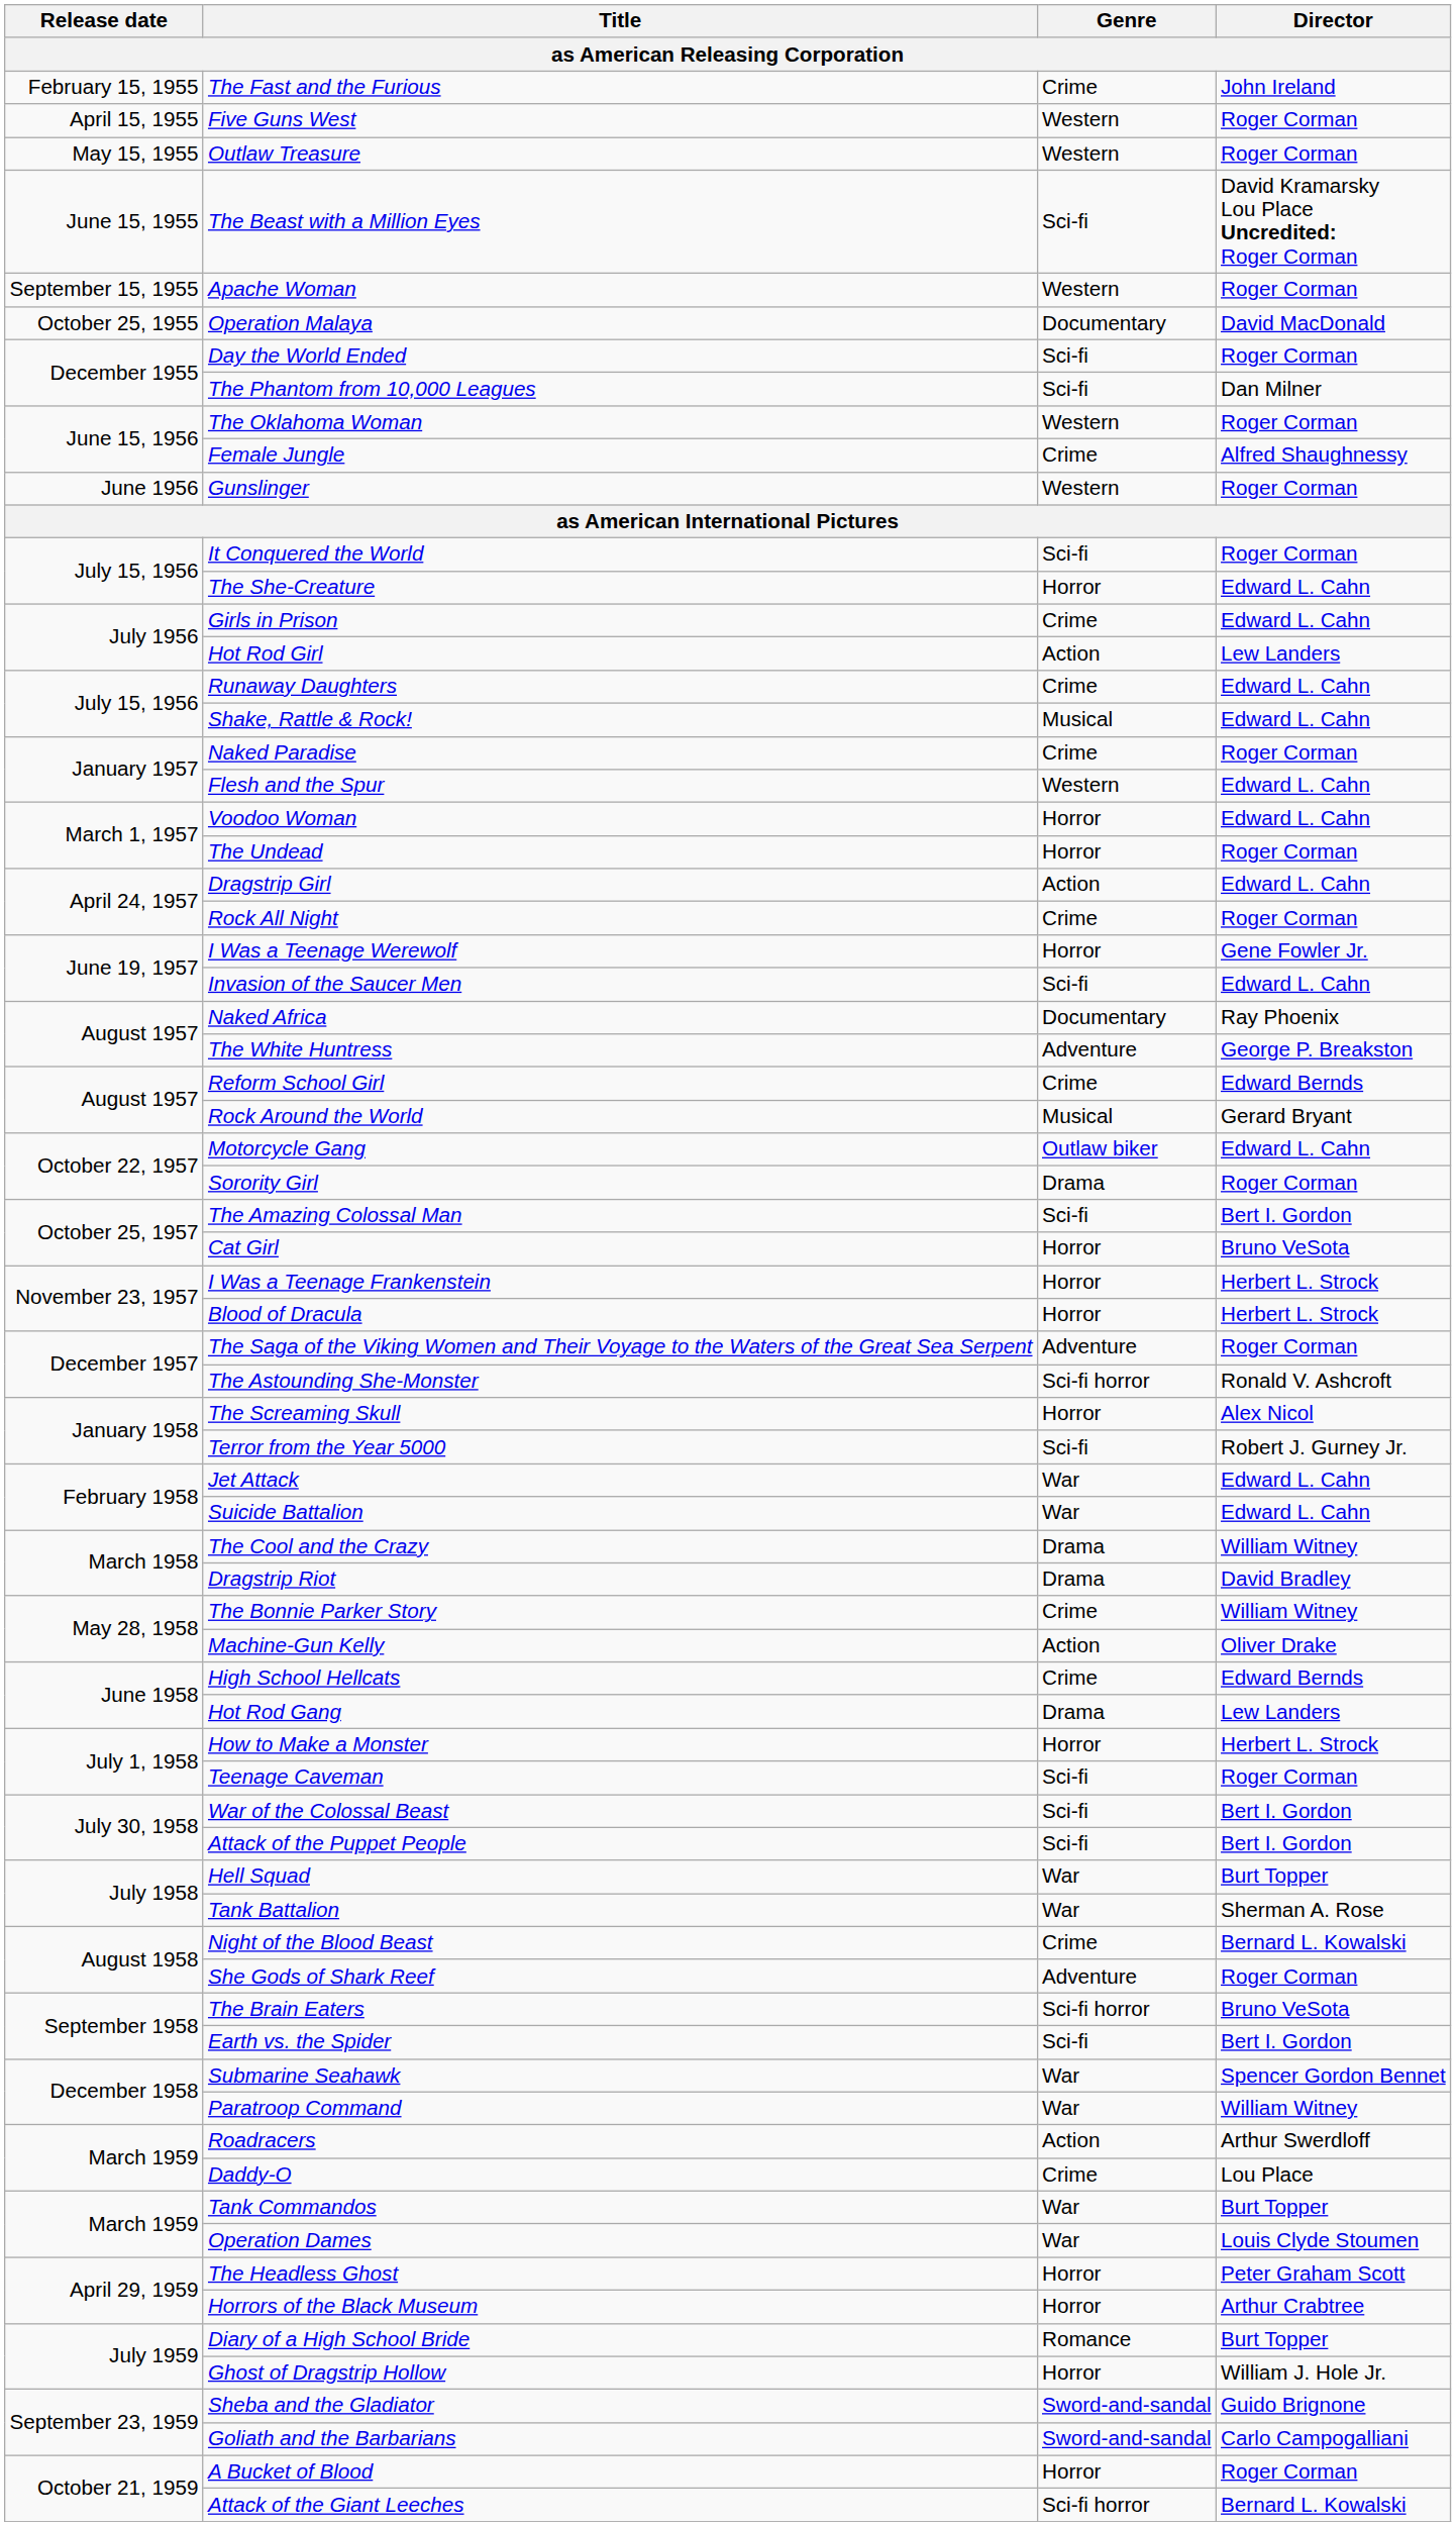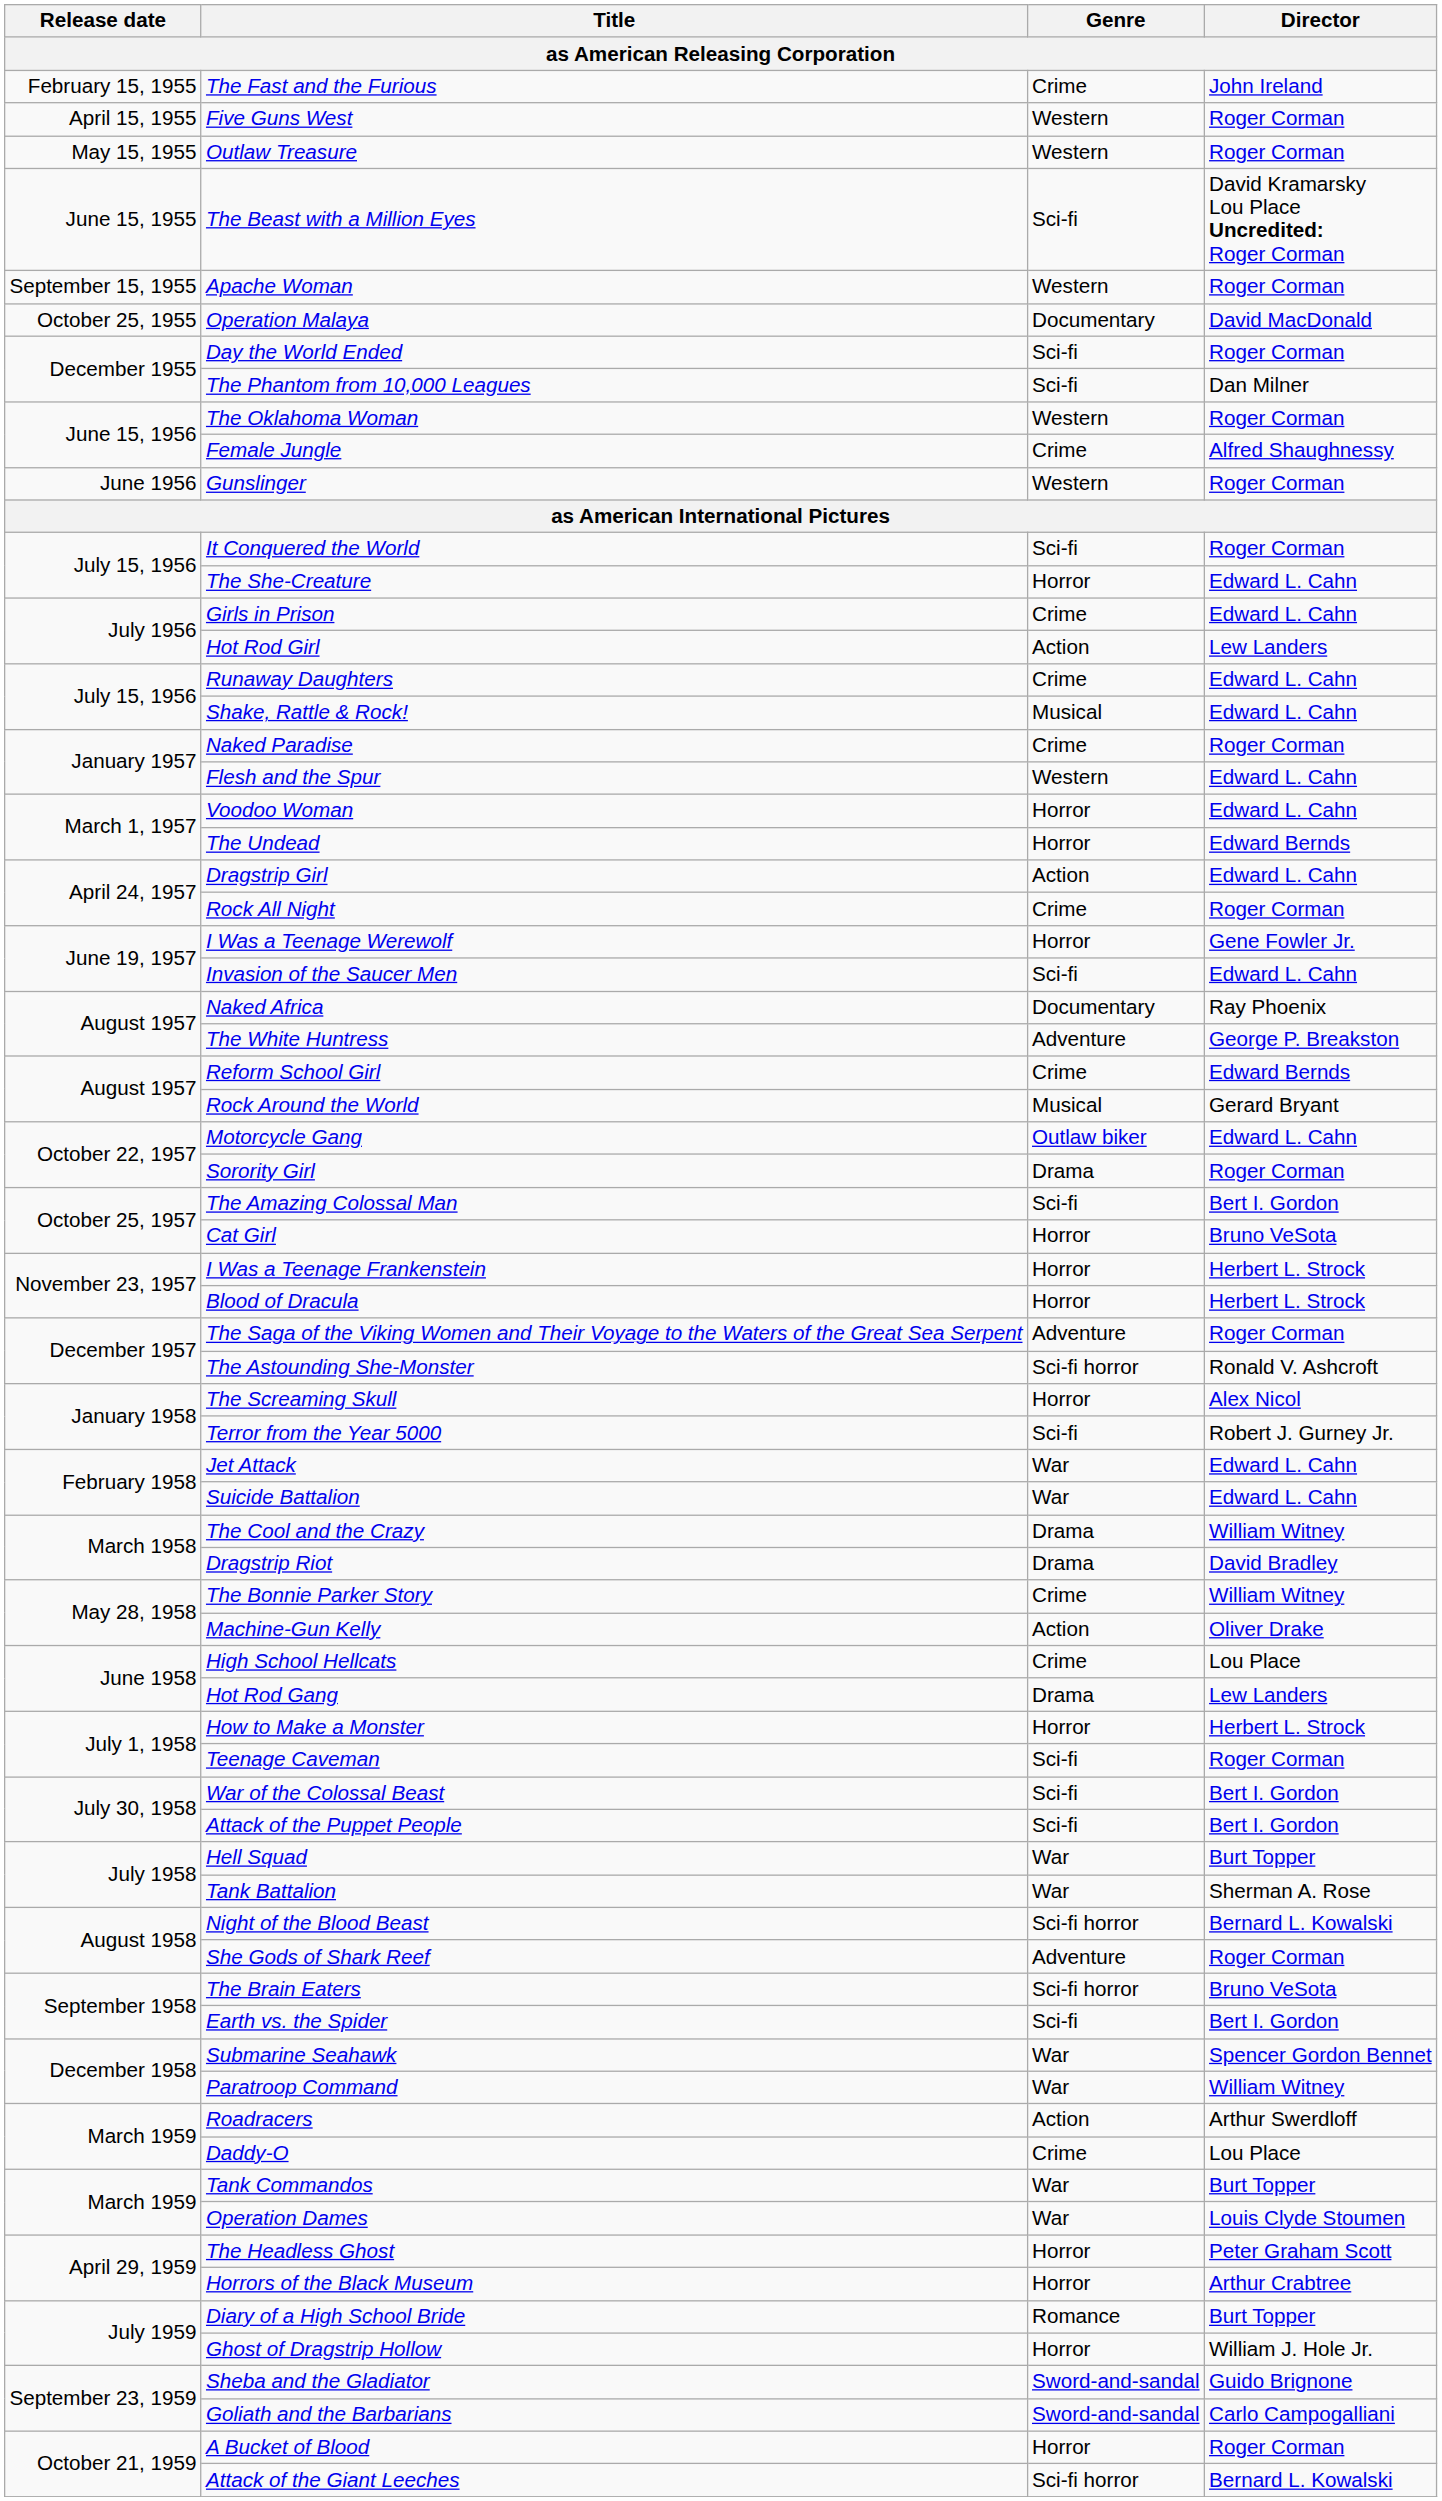The Undead | Director: Roger Corman -> Edward Bernds
High School Hellcats | Director: Edward Bernds -> Lou Place
Night of the Blood Beast | Genre: Crime -> Sci-fi horror
